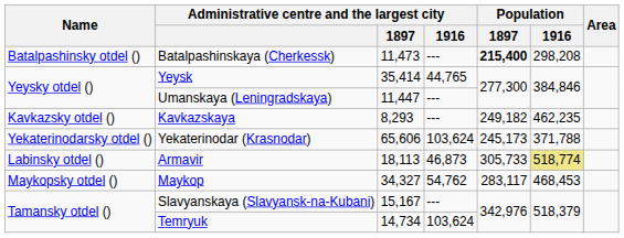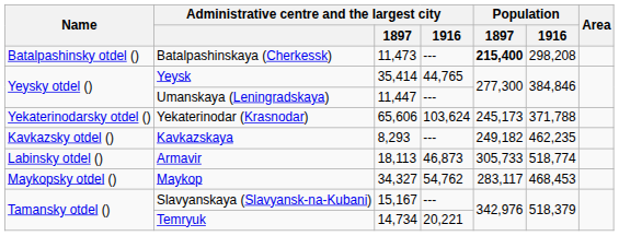rows swapped: Yekaterinodar (Krasnodar) <-> Kavkazskaya
Armavir | Population / 1916: khaki background -> no background
Temryuk | Administrative centre and the largest city / 1916: 103,624 -> 20,221
